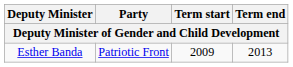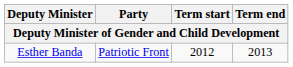Esther Banda | Term start: 2009 -> 2012
